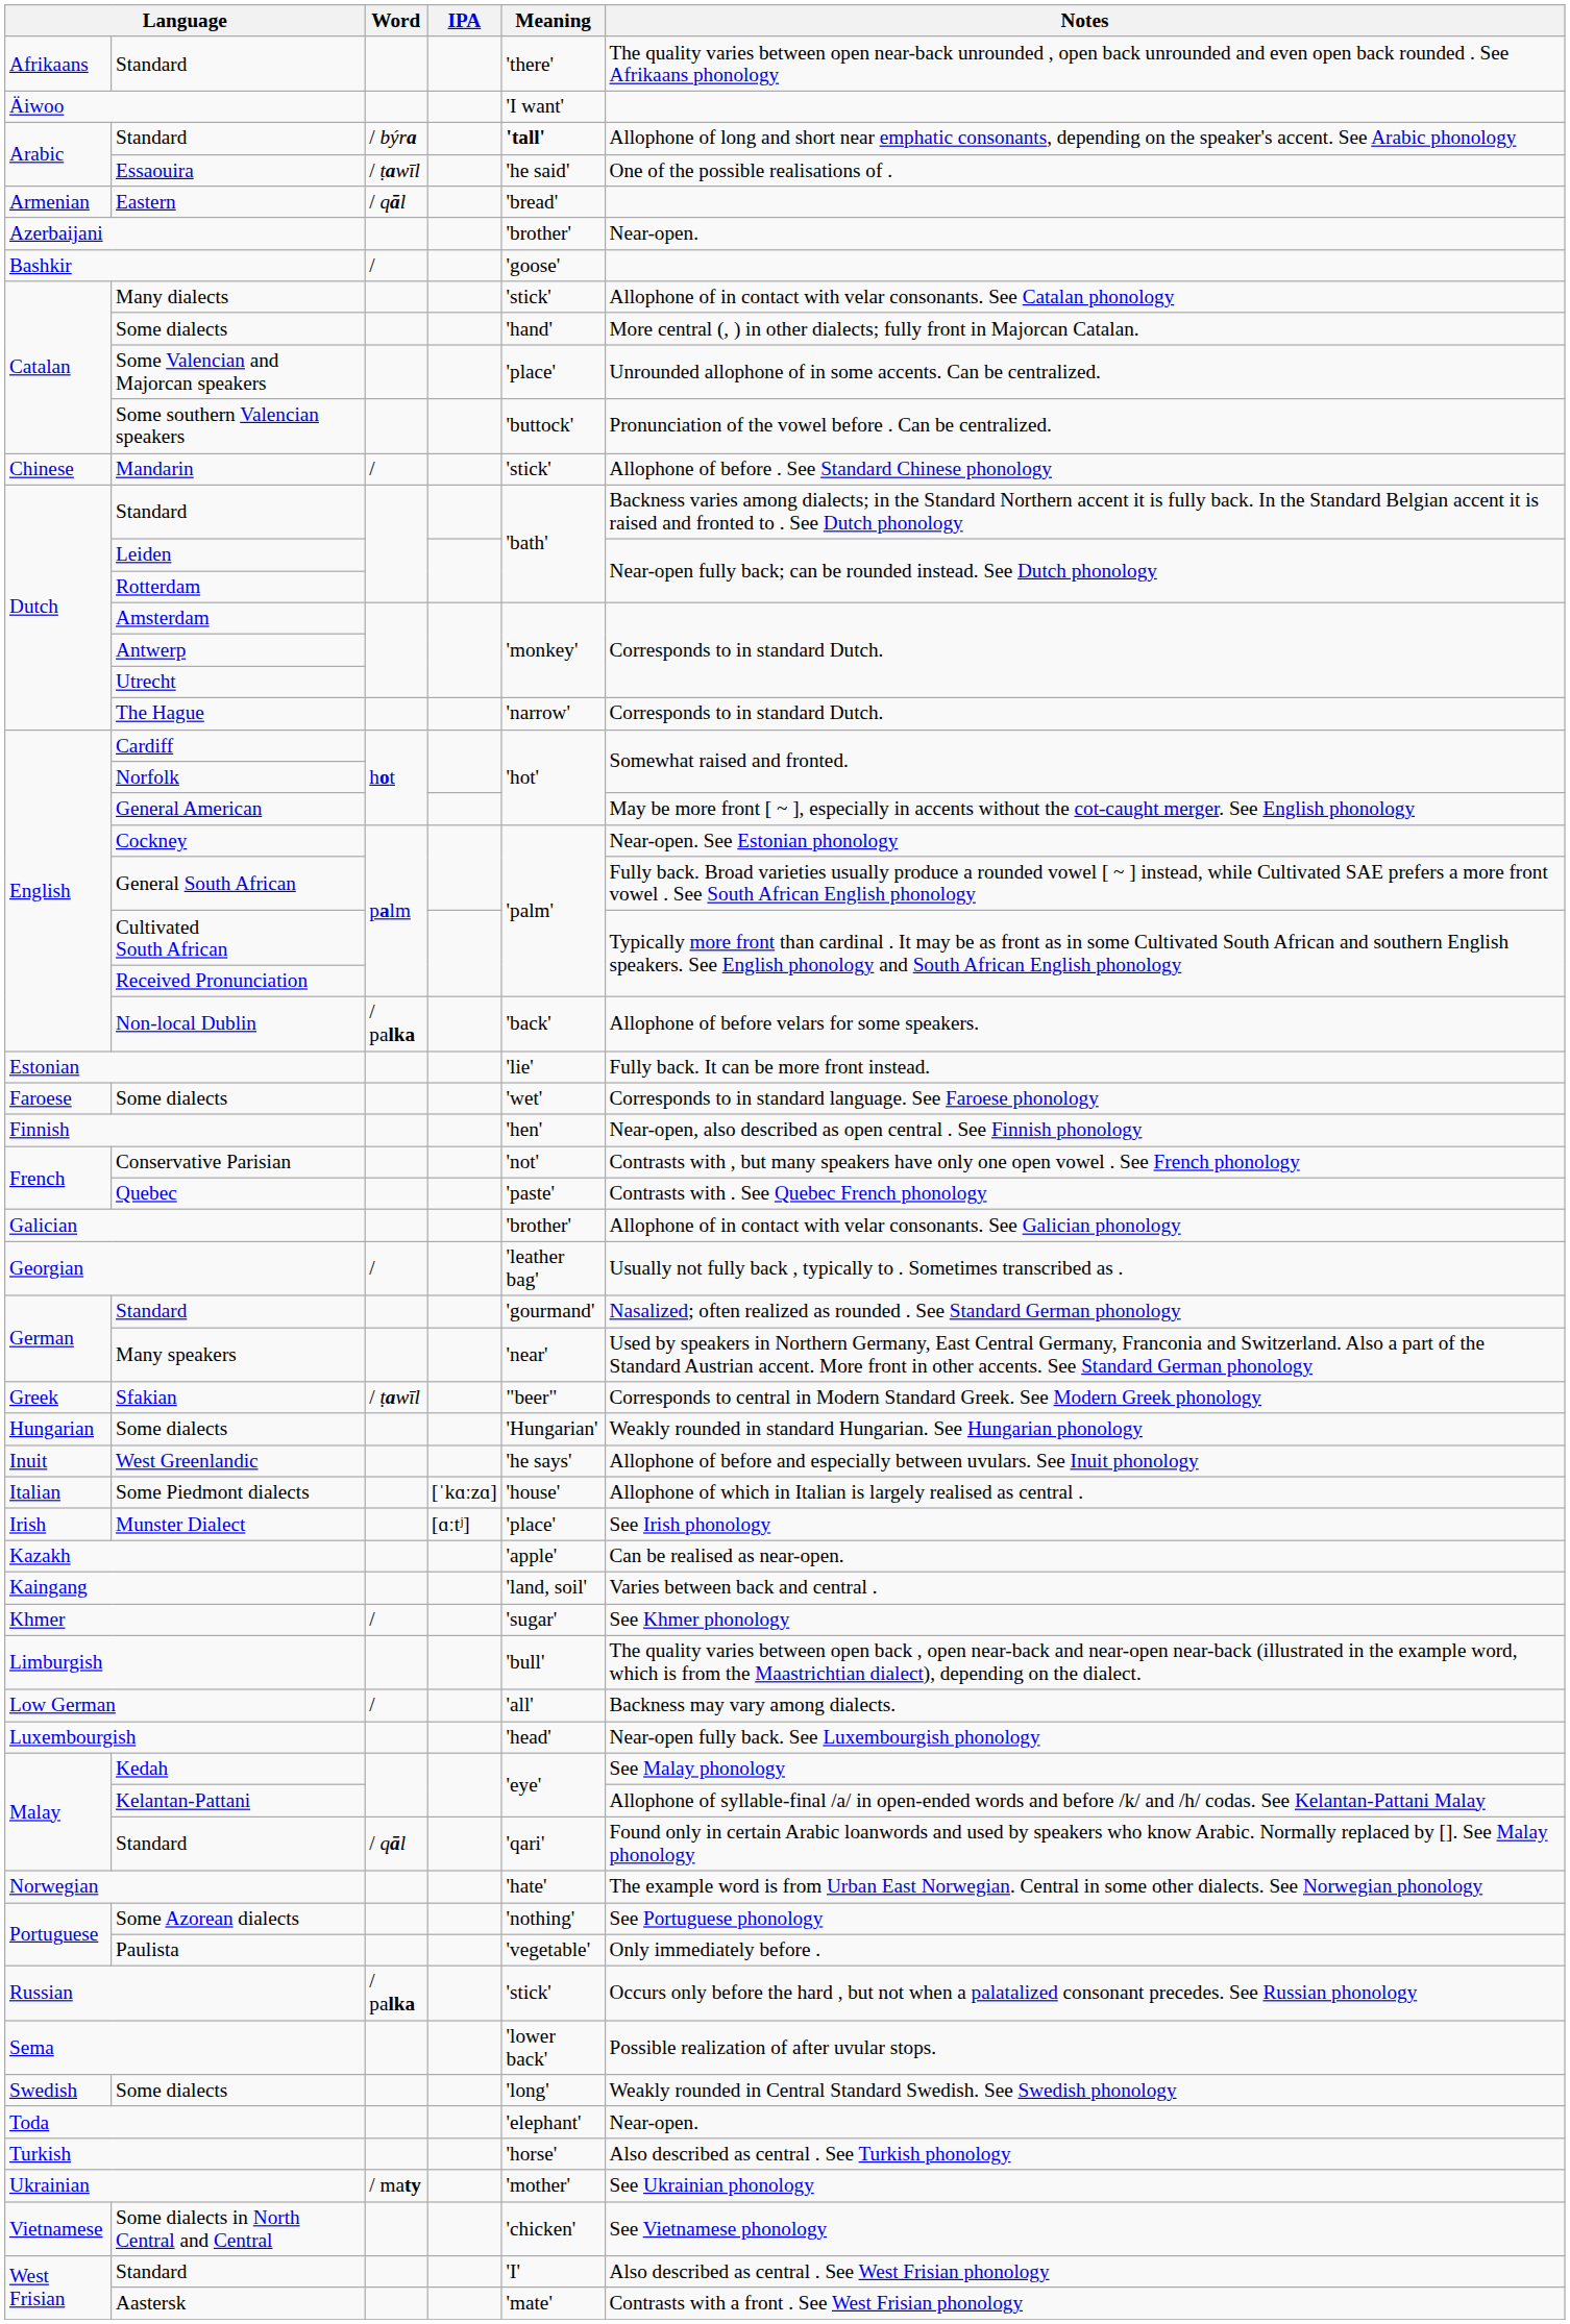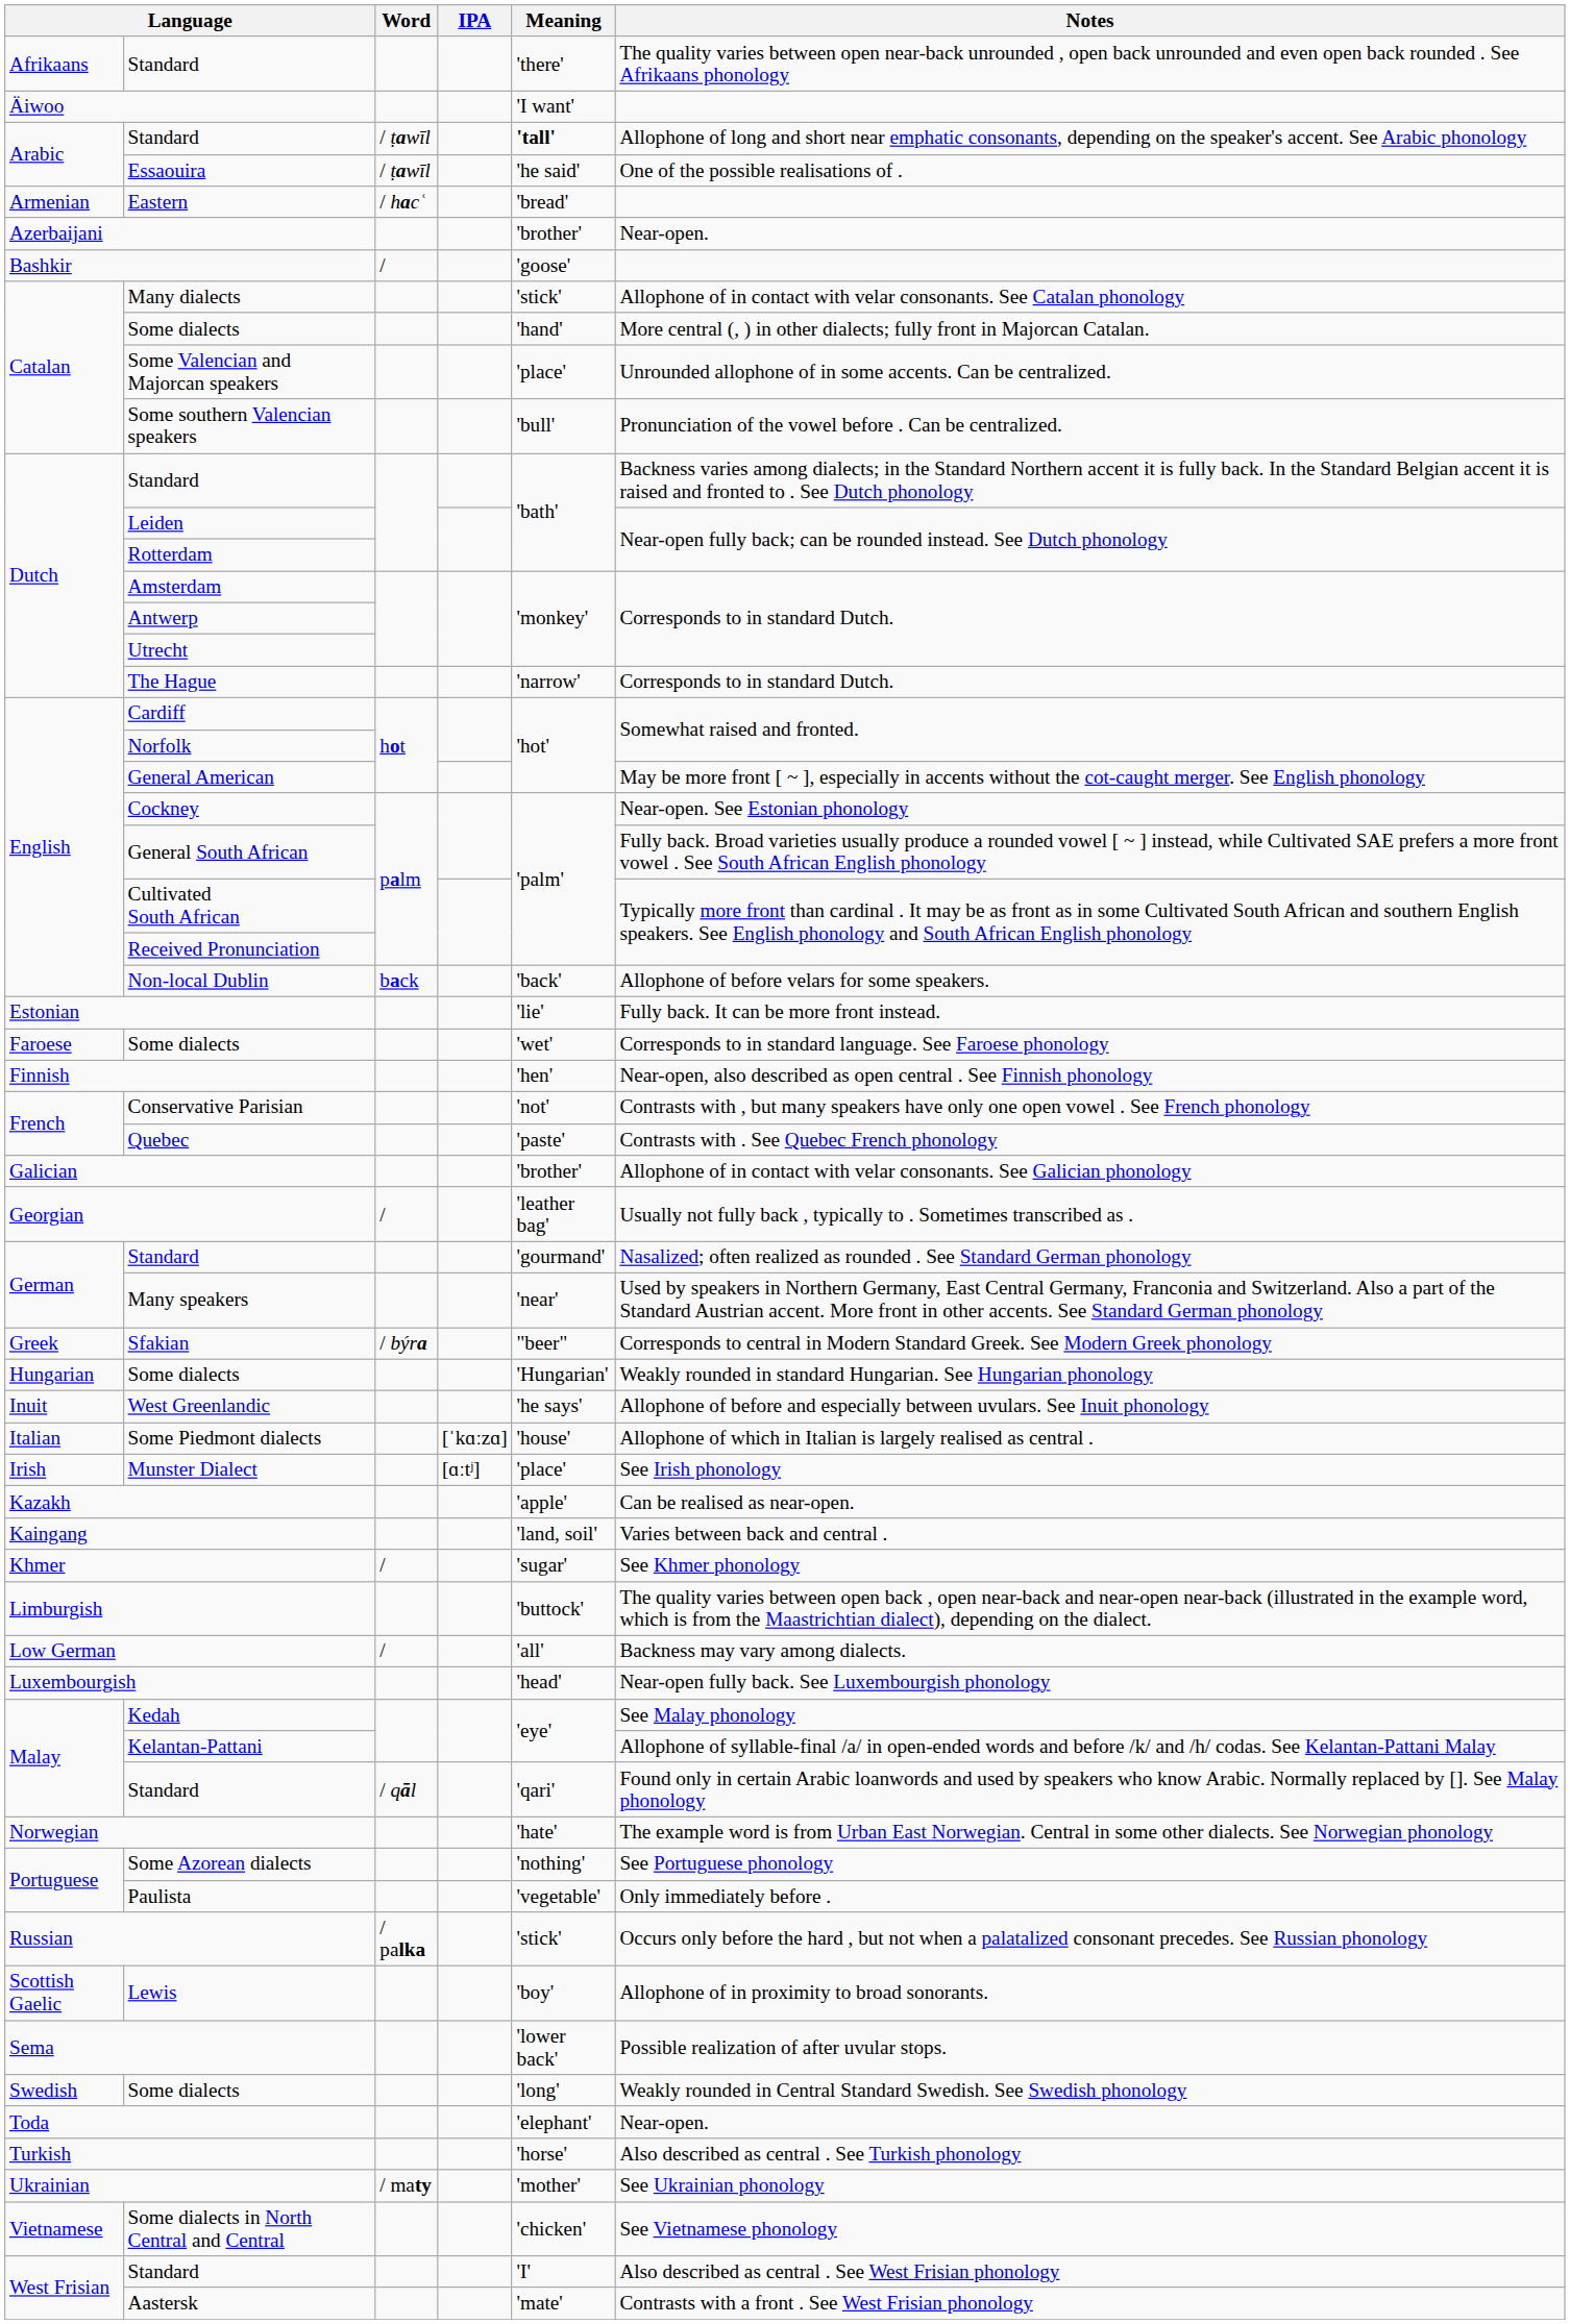Arabic / Standard | Word: / býra -> / ṭawīl
Eastern | Word: / qāl -> / hacʿ
Some southern Valencian speakers | Meaning: 'buttock' -> 'bull'
- row: Chinese | Mandarin | / | 'stick' | Allophone of before . See Standard Chinese phonology
Non-local Dublin | Word: / palka -> back
Sfakian | Word: / ṭawīl -> / býra
Limburgish | Meaning: 'bull' -> 'buttock'
+ row: Scottish Gaelic | Lewis | 'boy' | Allophone of in proximity to broad sonorants.
